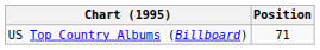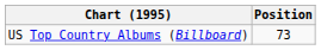US Top Country Albums (Billboard) | Position: 71 -> 73
